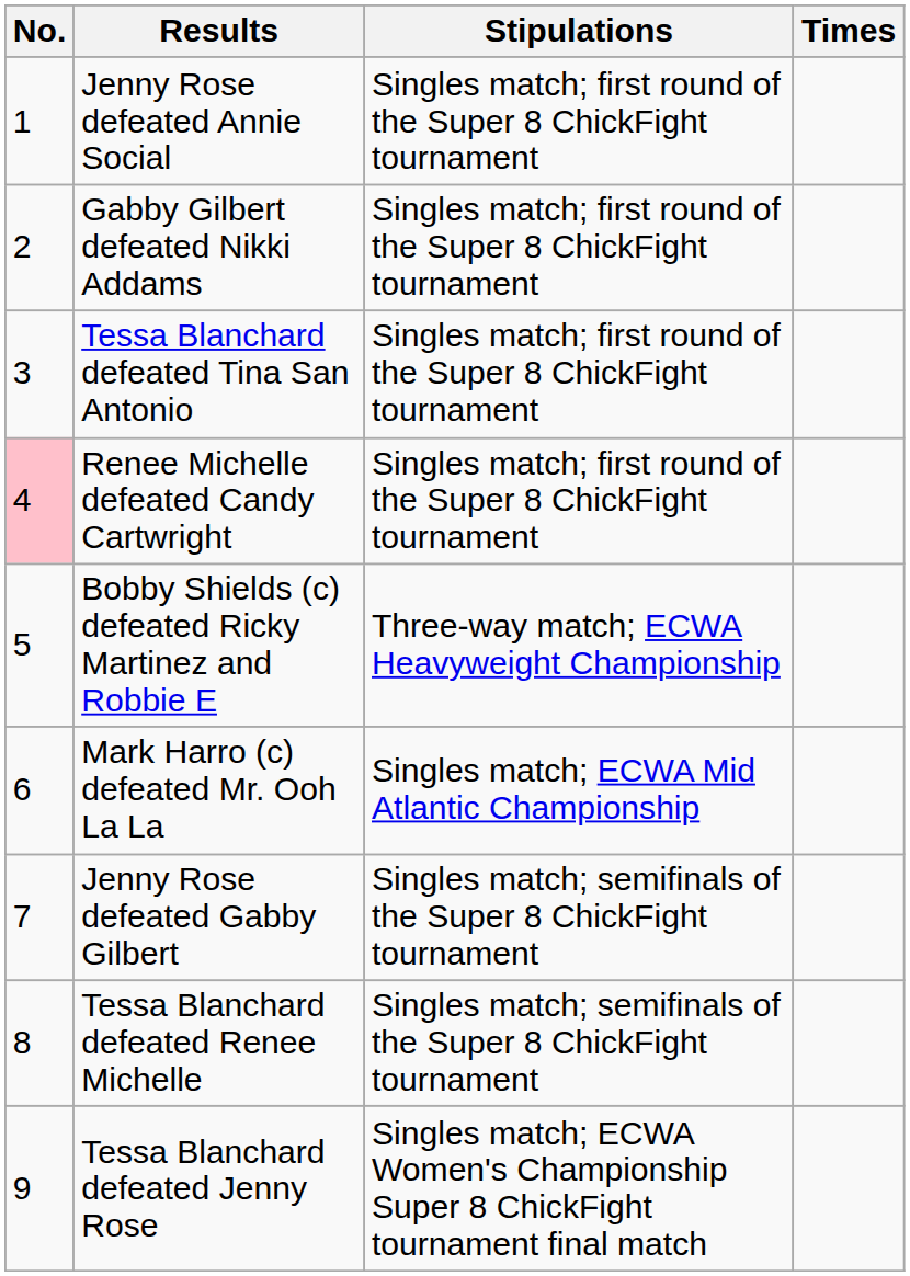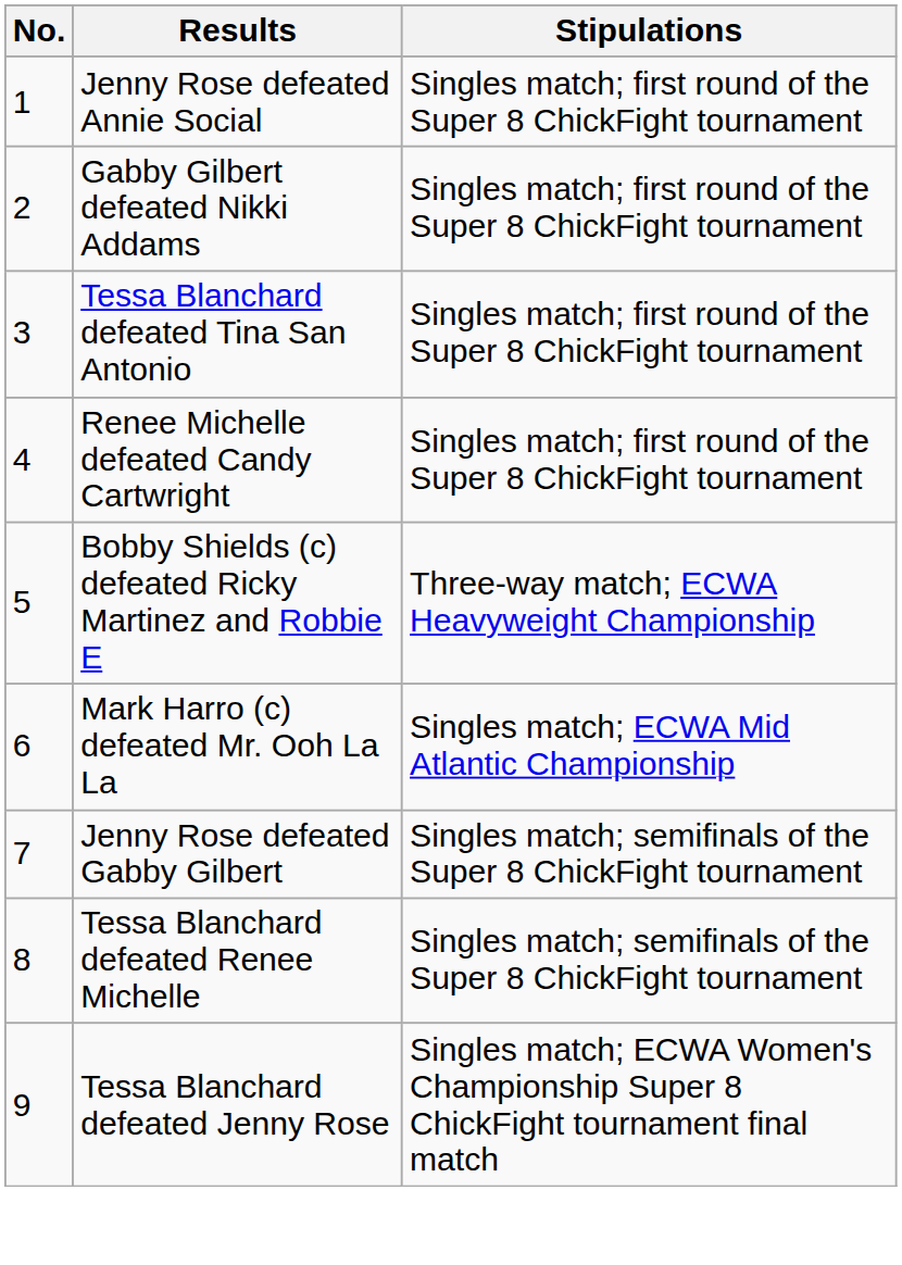- column: Times
Renee Michelle defeated Candy Cartwright | No.: pink background -> no background
